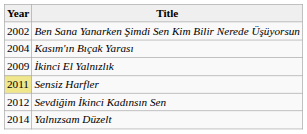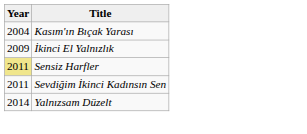- row: 2002 | Ben Sana Yanarken Şimdi Sen Kim Bilir Nerede Üşüyorsun
Sevdiğim İkinci Kadınsın Sen | Year: 2012 -> 2011
